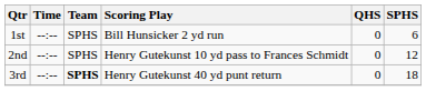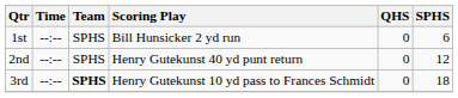2nd | Scoring Play: Henry Gutekunst 10 yd pass to Frances Schmidt -> Henry Gutekunst 40 yd punt return
3rd | Scoring Play: Henry Gutekunst 40 yd punt return -> Henry Gutekunst 10 yd pass to Frances Schmidt
